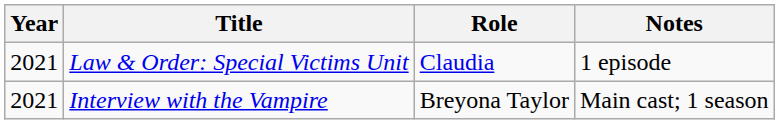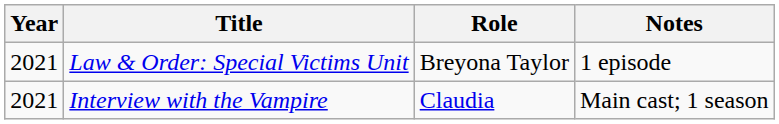Law & Order: Special Victims Unit | Role: Claudia -> Breyona Taylor
Interview with the Vampire | Role: Breyona Taylor -> Claudia
